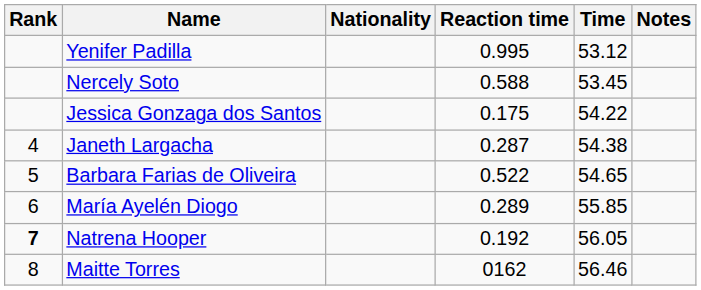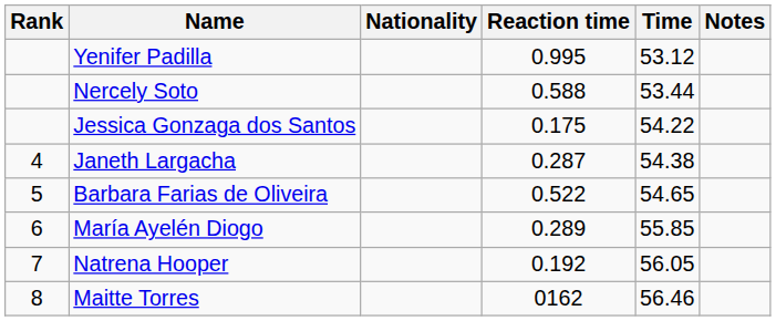Nercely Soto | Time: 53.45 -> 53.44
Natrena Hooper | Rank: bold -> normal
